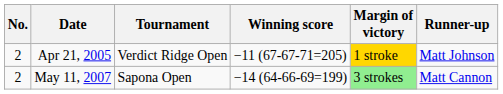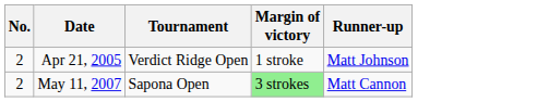- column: Winning score | −11 (67-67-71=205) | −14 (64-66-69=199)
Apr 21, 2005 | Margin of victory: gold background -> no background
